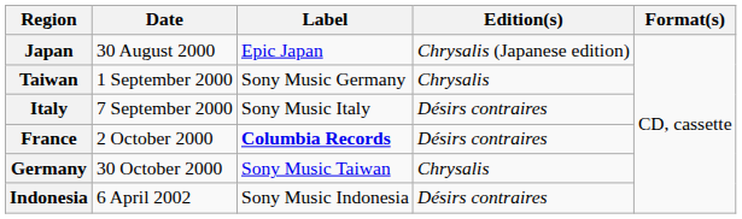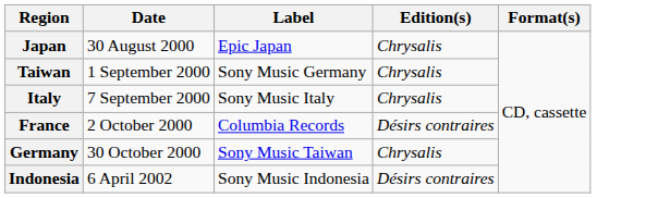Japan | Edition(s): Chrysalis (Japanese edition) -> Chrysalis
Italy | Edition(s): Désirs contraires -> Chrysalis
France | Label: bold -> normal
